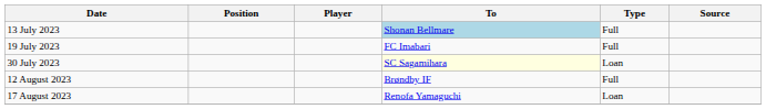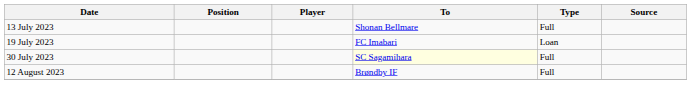13 July 2023 | To: lightblue background -> no background
19 July 2023 | Type: Full -> Loan
30 July 2023 | Type: Loan -> Full
- row: 17 August 2023 | Renofa Yamaguchi | Loan
